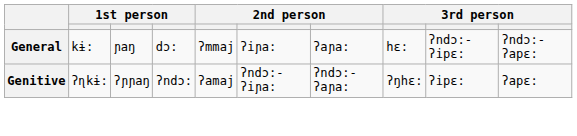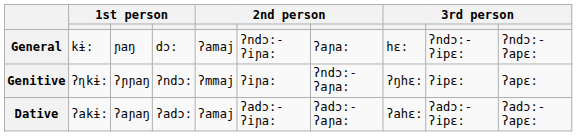General | column 5: ʔmmaj -> ʔamaj
General | column 6: ʔiɲa: -> ʔndɔ:-ʔiɲa:
Genitive | column 5: ʔamaj -> ʔmmaj
Genitive | column 6: ʔndɔ:-ʔiɲa: -> ʔiɲa:
+ row: Dative | ʔakɨ: | ʔaɲaŋ | ʔadɔ: | ʔamaj | ʔadɔ:-ʔiɲa: | ʔadɔ:-ʔaɲa: | ʔahɛ: | ʔadɔ:-ʔipɛ: | ʔadɔ:-ʔapɛ:
